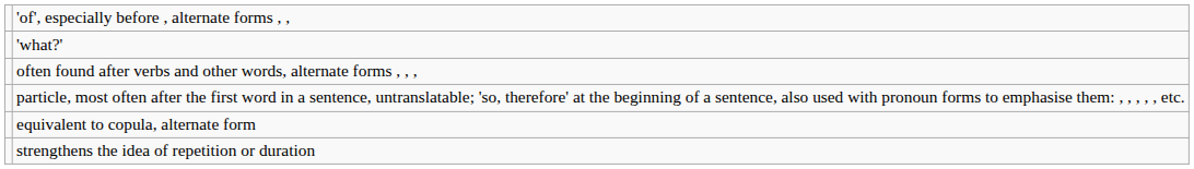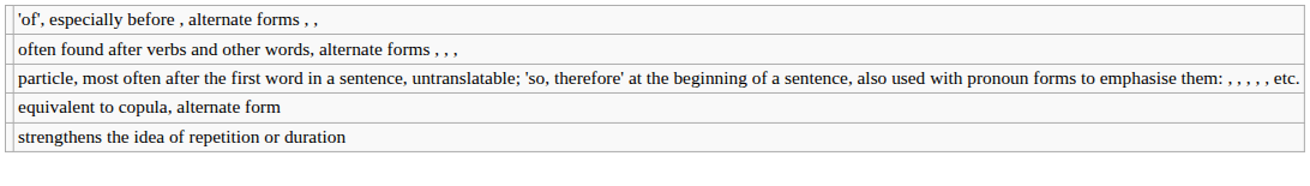- row: 'what?'
